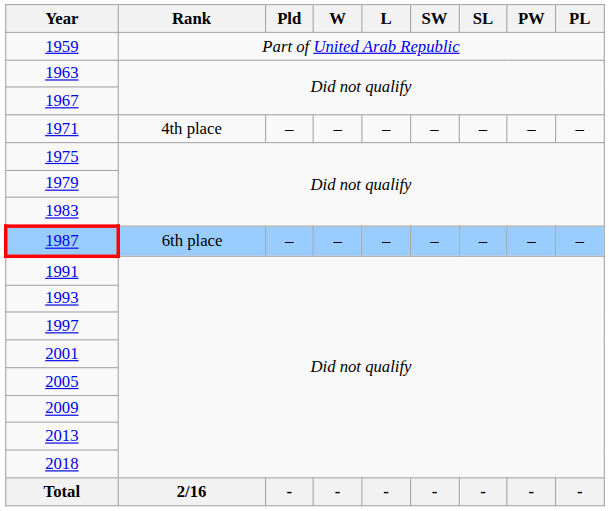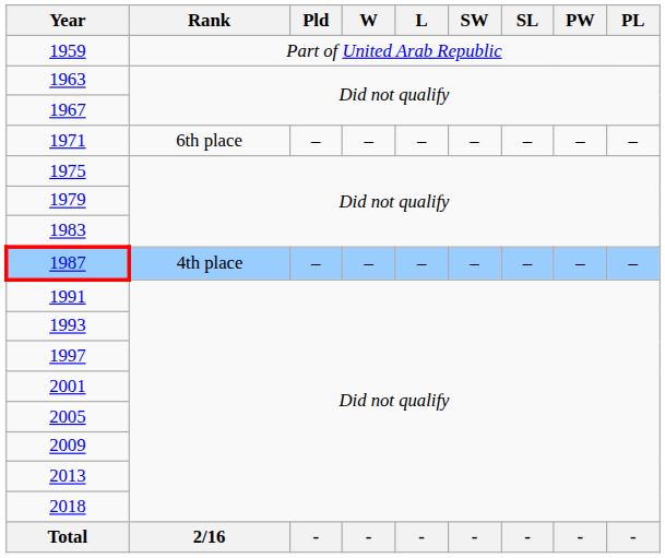1971 | Rank: 4th place -> 6th place
1987 | Rank: 6th place -> 4th place
